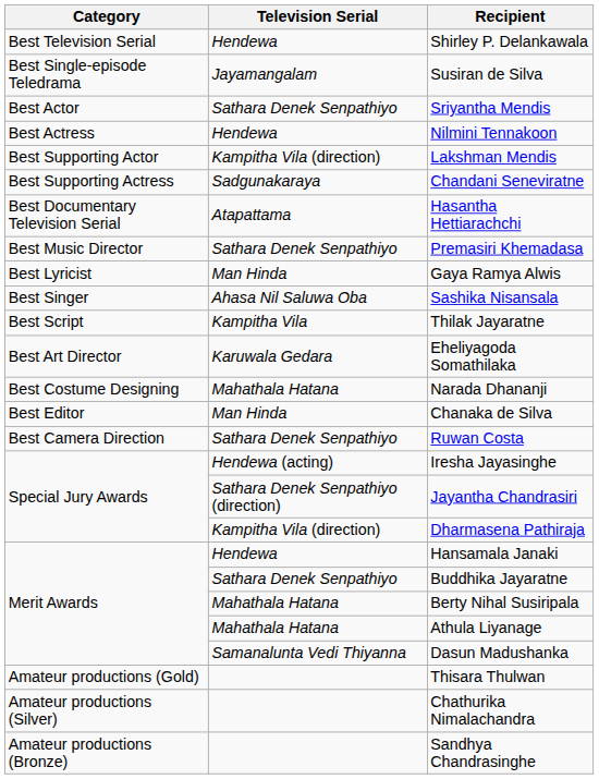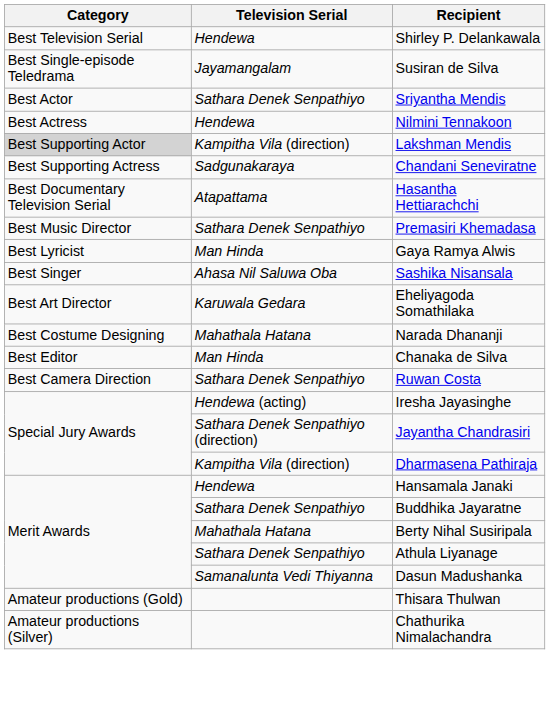Lakshman Mendis | Category: no background -> lightgrey background
- row: Best Script | Kampitha Vila | Thilak Jayaratne
Athula Liyanage | Television Serial: Mahathala Hatana -> Sathara Denek Senpathiyo
- row: Amateur productions (Bronze) | Sandhya Chandrasinghe
